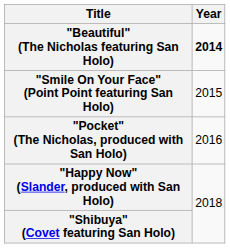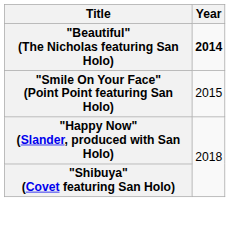- row: "Pocket" (The Nicholas, produced with San Holo) | 2016
